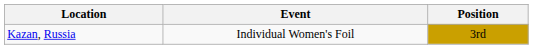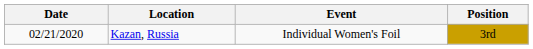+ column: Date | 02/21/2020
